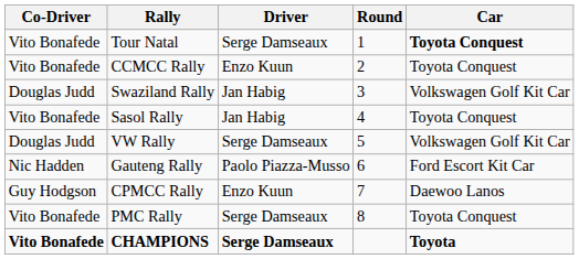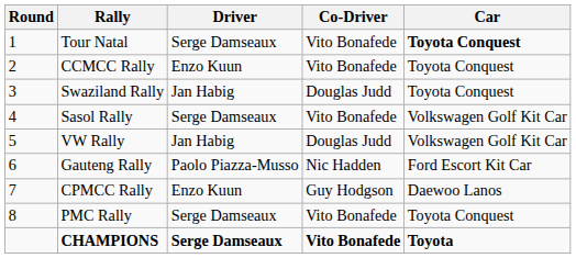columns swapped: Round <-> Co-Driver
Swaziland Rally | Car: Volkswagen Golf Kit Car -> Toyota Conquest
Sasol Rally | Driver: Jan Habig -> Serge Damseaux
Sasol Rally | Car: Toyota Conquest -> Volkswagen Golf Kit Car
VW Rally | Driver: Serge Damseaux -> Jan Habig
